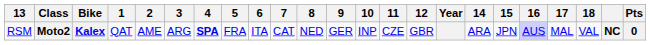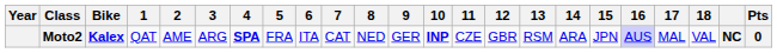columns swapped: Year <-> 13
Moto2 | 10: normal -> bold
